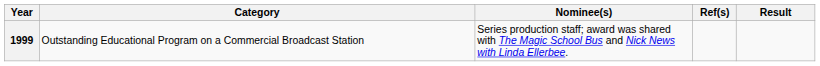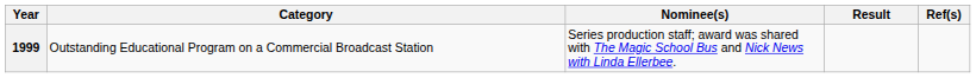columns swapped: Result <-> Ref(s)
